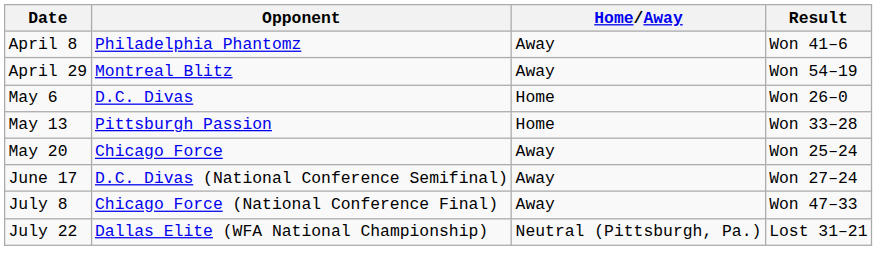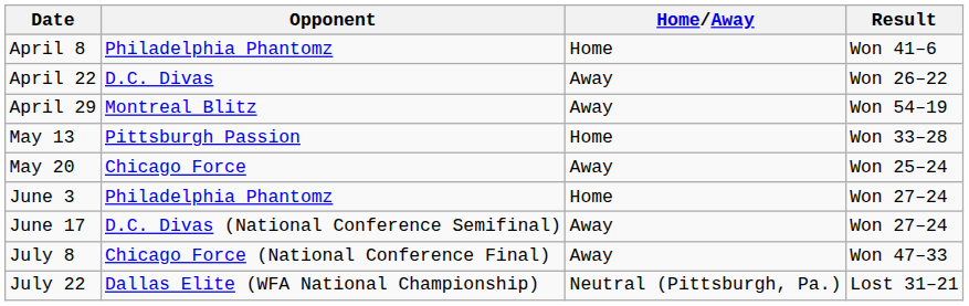April 8 | Home/Away: Away -> Home
+ row: April 22 | D.C. Divas | Away | Won 26–22
- row: May 6 | D.C. Divas | Home | Won 26–0
+ row: June 3 | Philadelphia Phantomz | Home | Won 27–24
